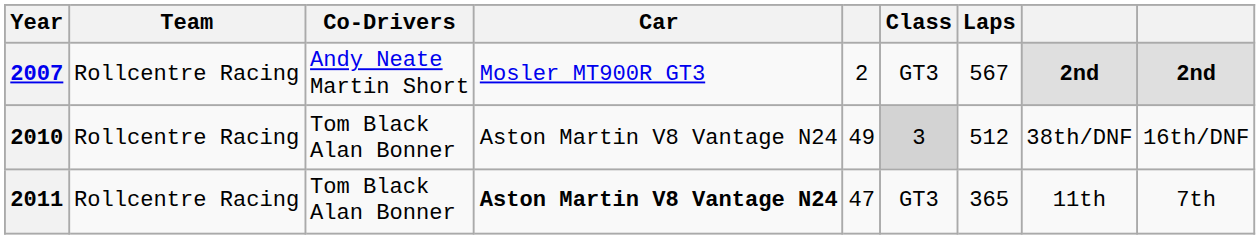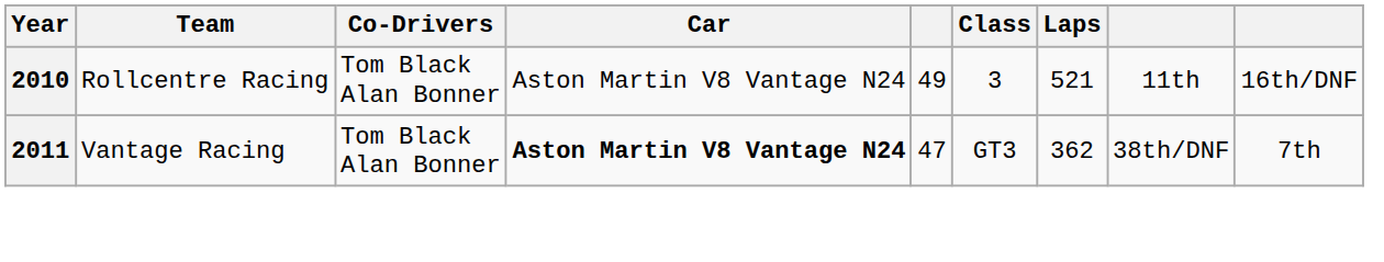- row: 2007 | Rollcentre Racing | Andy Neate Martin Short | Mosler MT900R GT3 | 2 | GT3 | 567 | 2nd | 2nd
2010 | Class: lightgrey background -> no background
2010 | Laps: 512 -> 521
2010 | column 8: 38th/DNF -> 11th
2011 | Team: Rollcentre Racing -> Vantage Racing
2011 | Laps: 365 -> 362
2011 | column 8: 11th -> 38th/DNF
